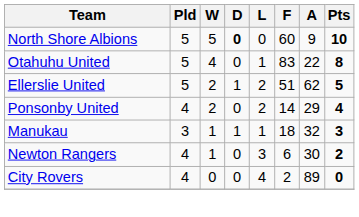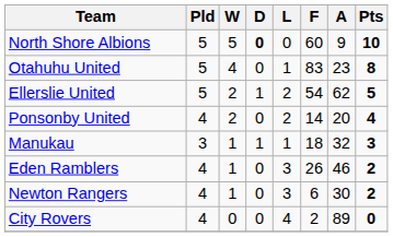Otahuhu United | A: 22 -> 23
Ellerslie United | F: 51 -> 54
Ponsonby United | A: 29 -> 20
+ row: Eden Ramblers | 4 | 1 | 0 | 3 | 26 | 46 | 2
